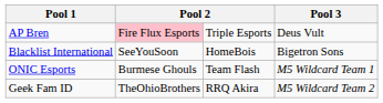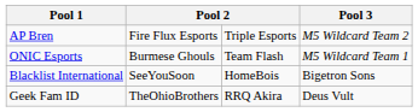AP Bren | column 2: pink background -> no background
AP Bren | Pool 3: Deus Vult -> M5 Wildcard Team 2
rows swapped: Blacklist International <-> ONIC Esports
Geek Fam ID | Pool 3: M5 Wildcard Team 2 -> Deus Vult
